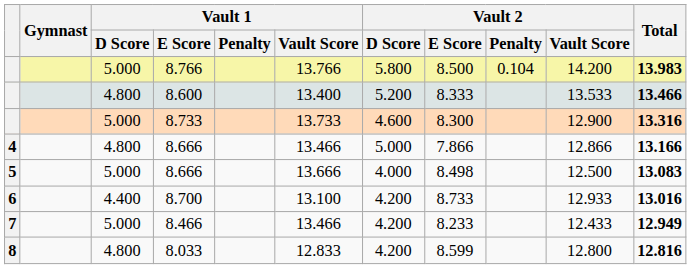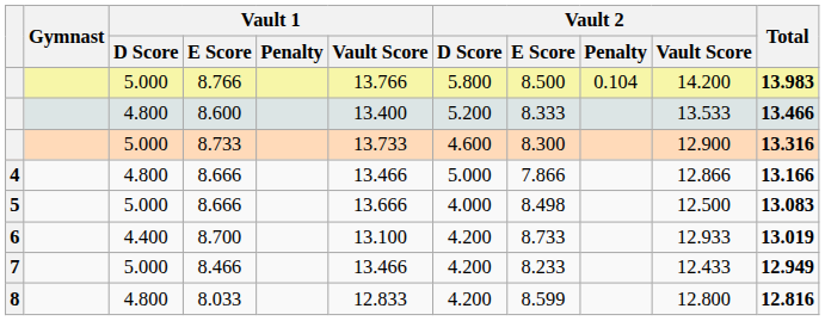8.700 | Total: 13.016 -> 13.019
